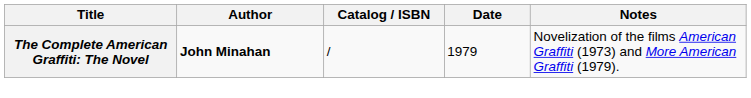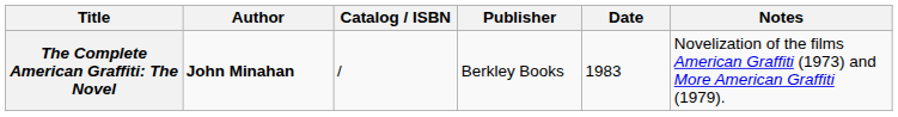+ column: Publisher | Berkley Books
The Complete American Graffiti: The Novel | Date: 1979 -> 1983
